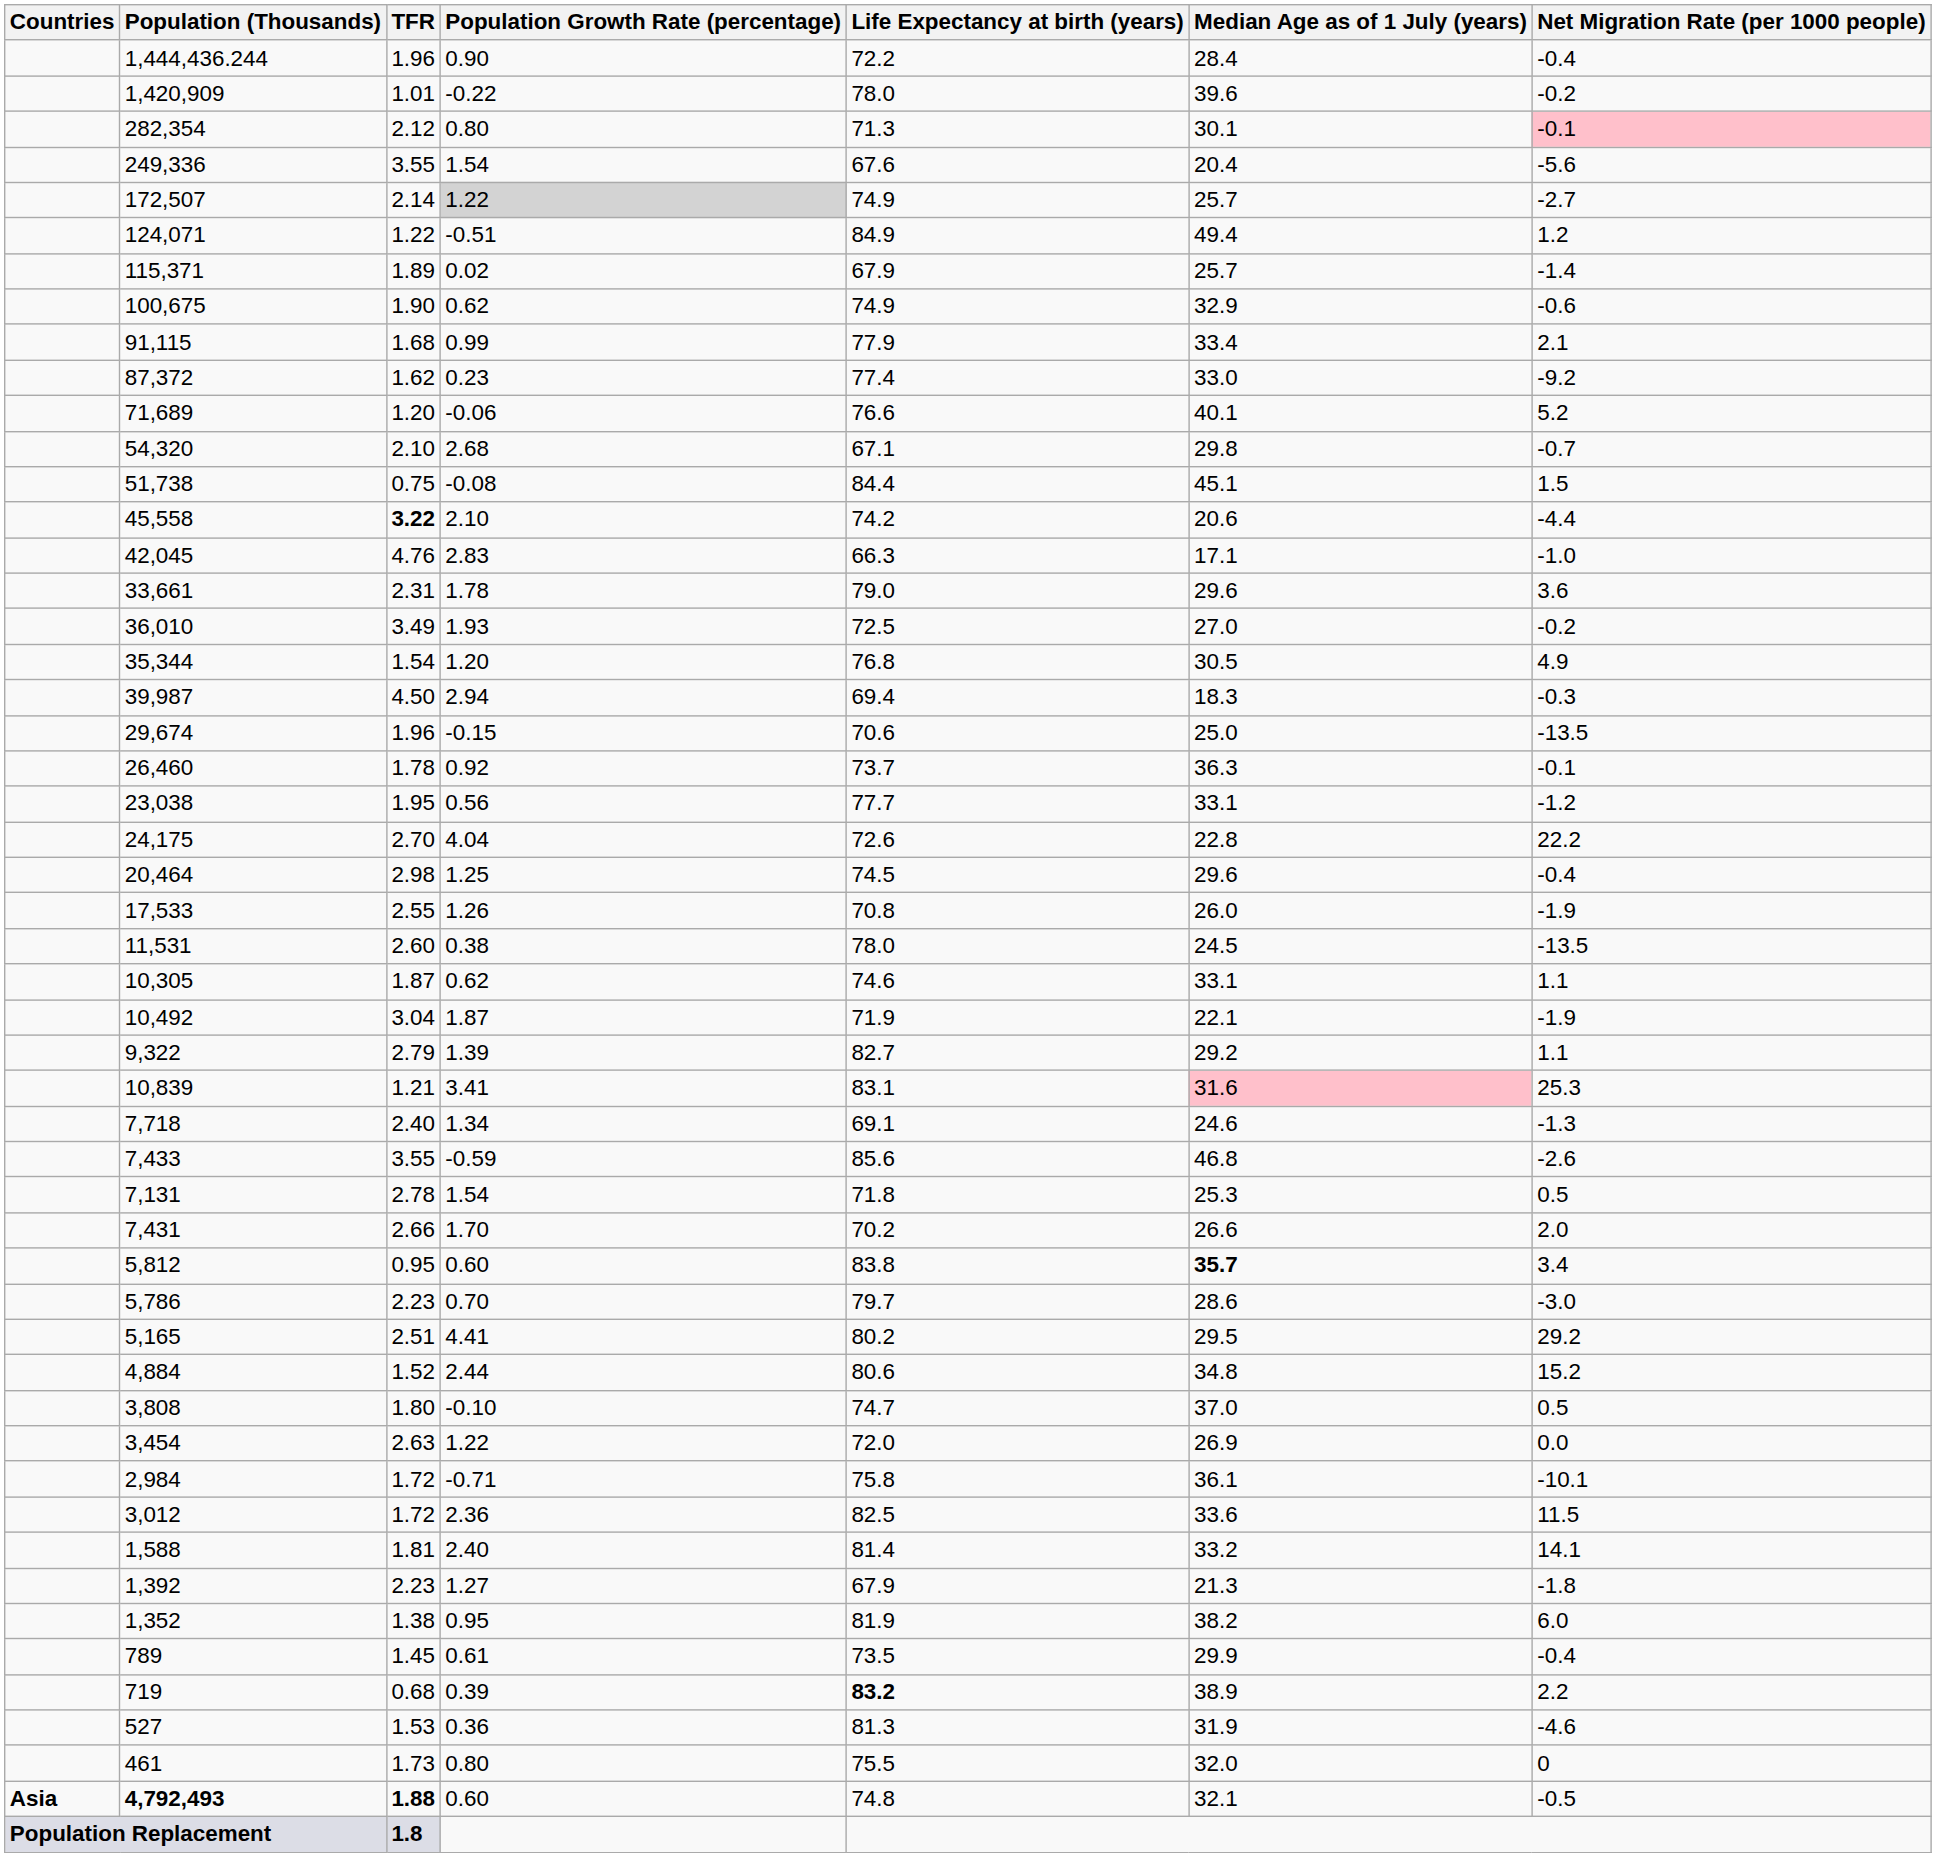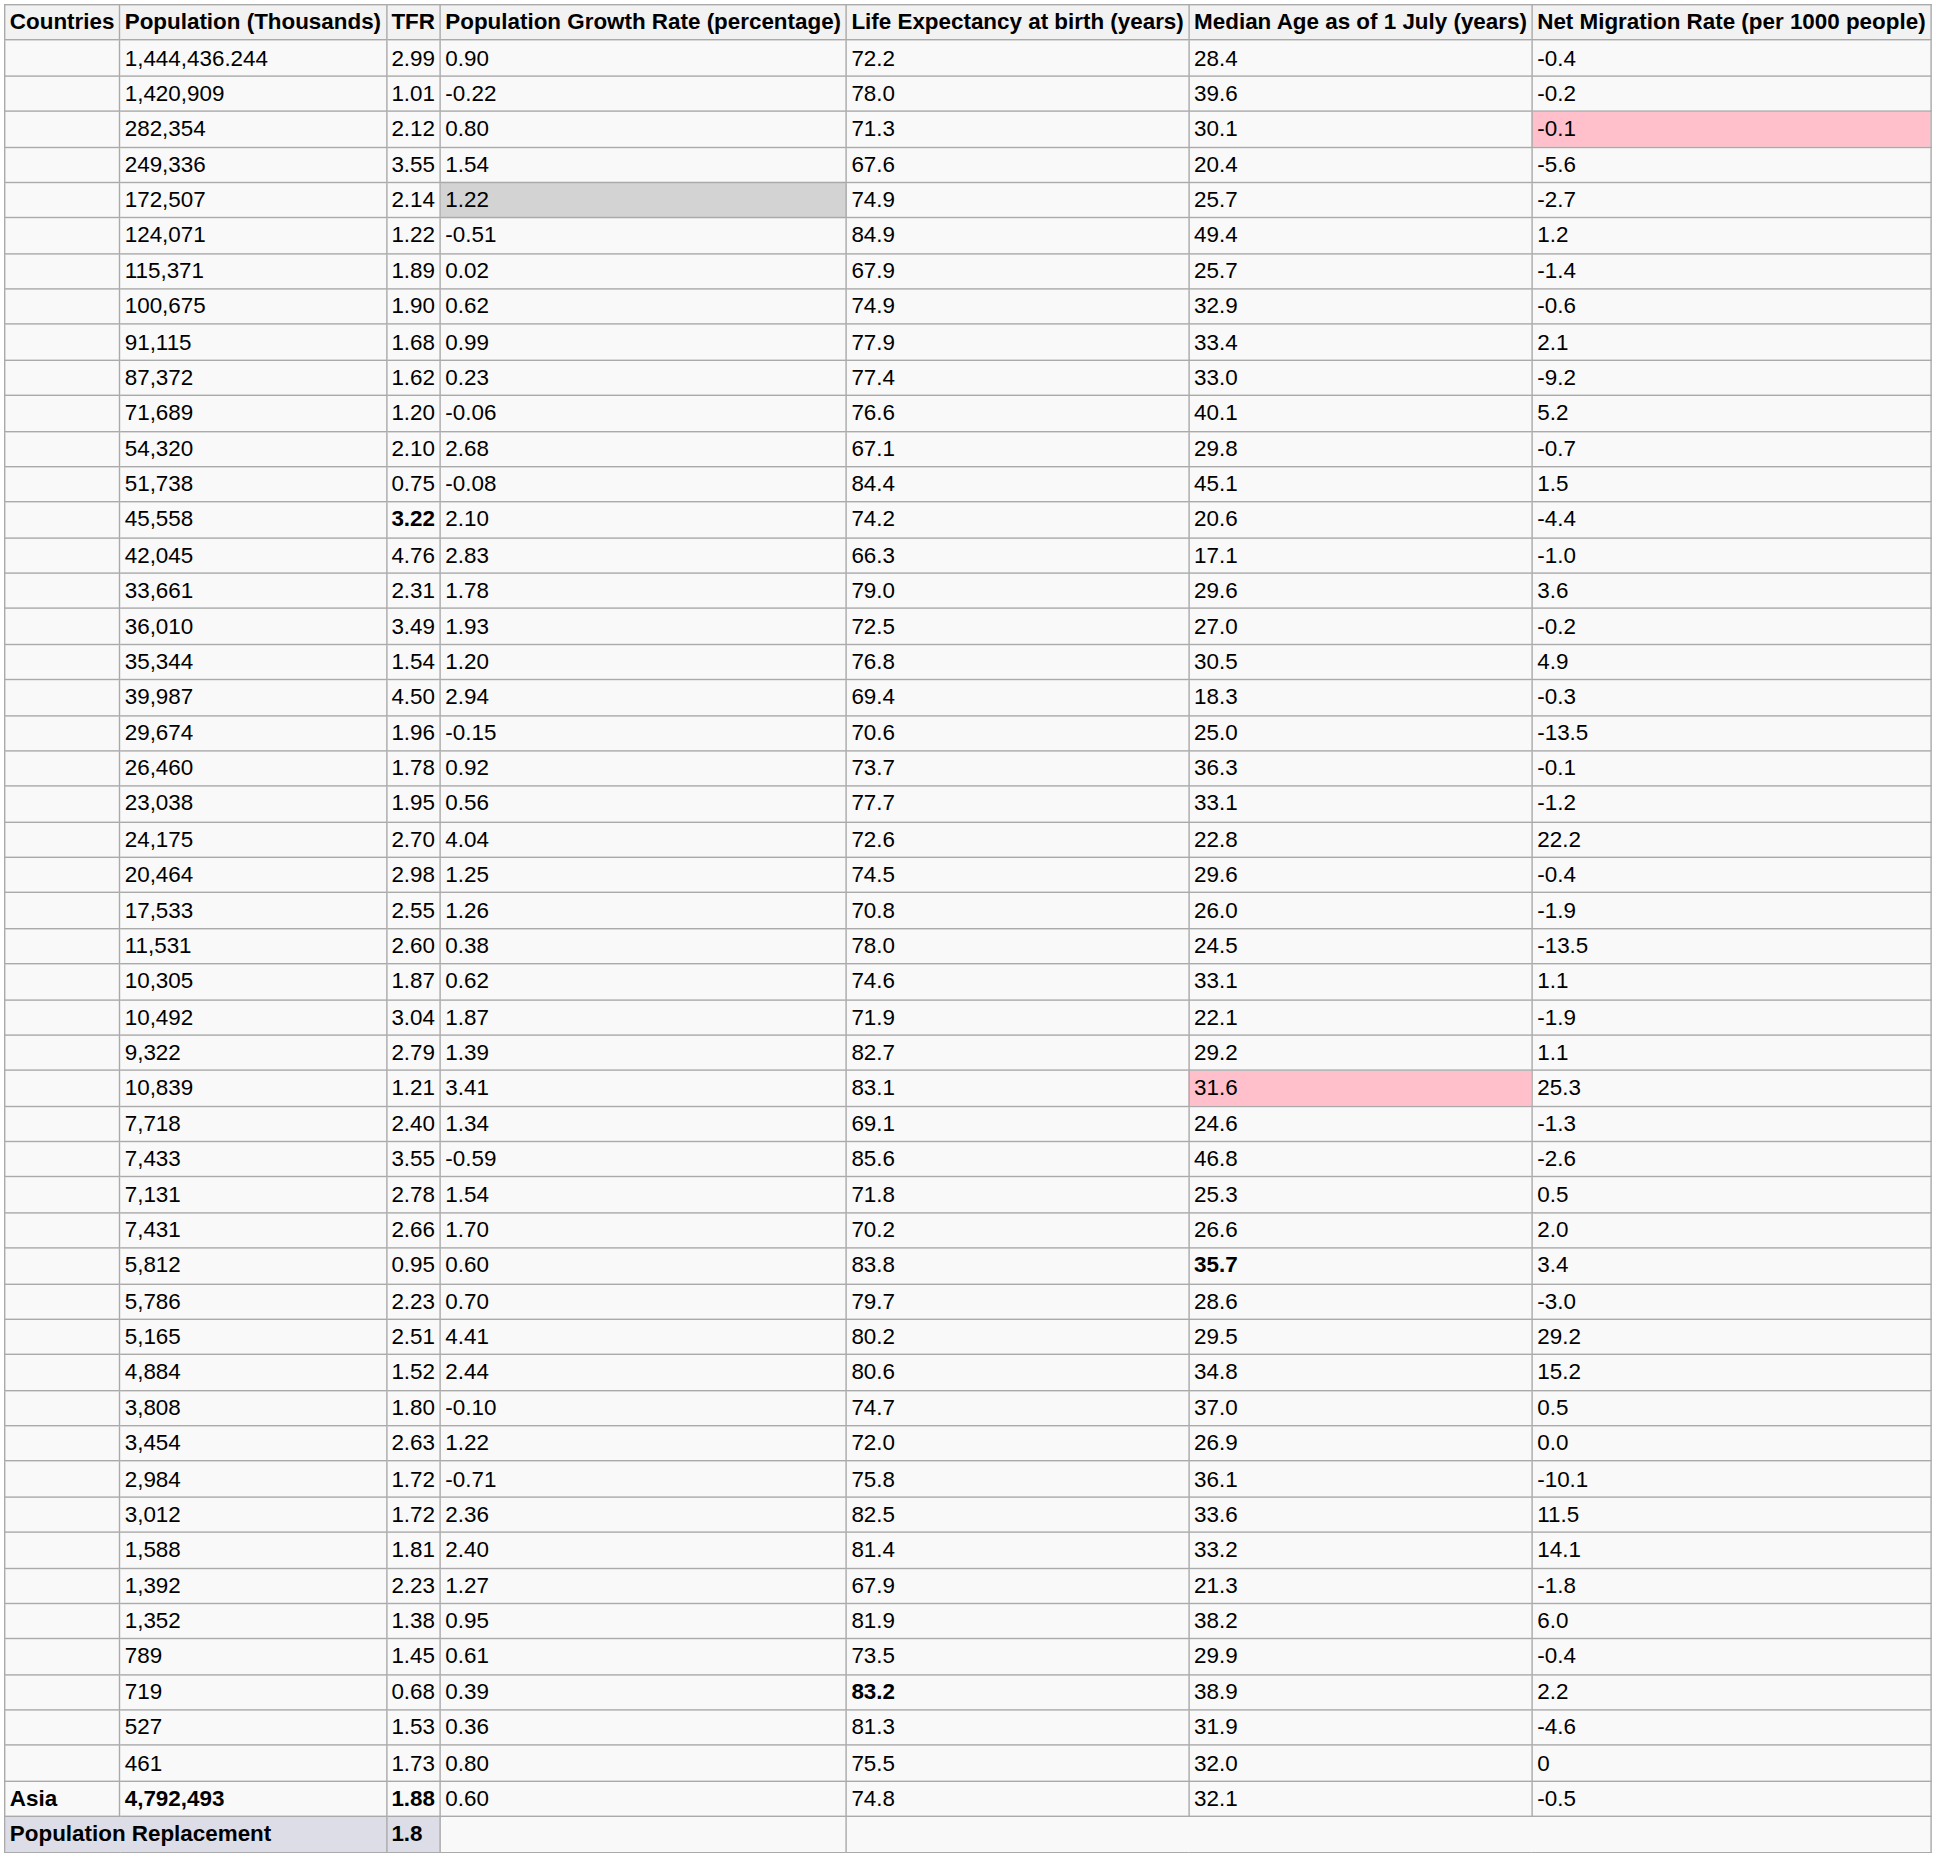1,444,436.244 | TFR: 1.96 -> 2.99
